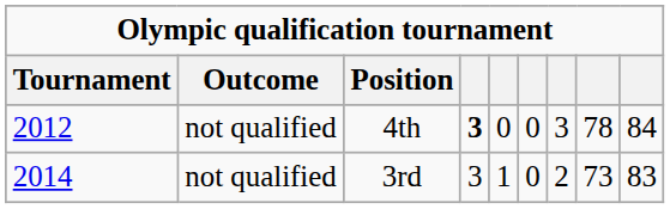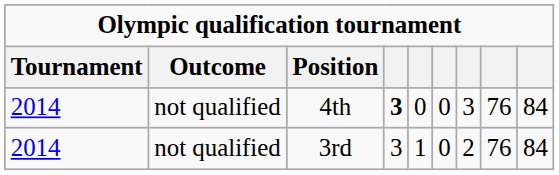4th | Tournament: 2012 -> 2014
4th | column 8: 78 -> 76
3rd | column 8: 73 -> 76
3rd | column 9: 83 -> 84
